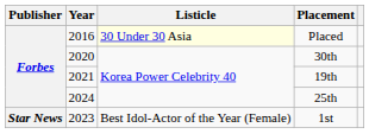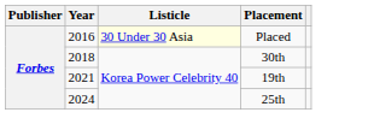30th | Year: 2020 -> 2018
- row: Star News | 2023 | Best Idol-Actor of the Year (Female) | 1st
